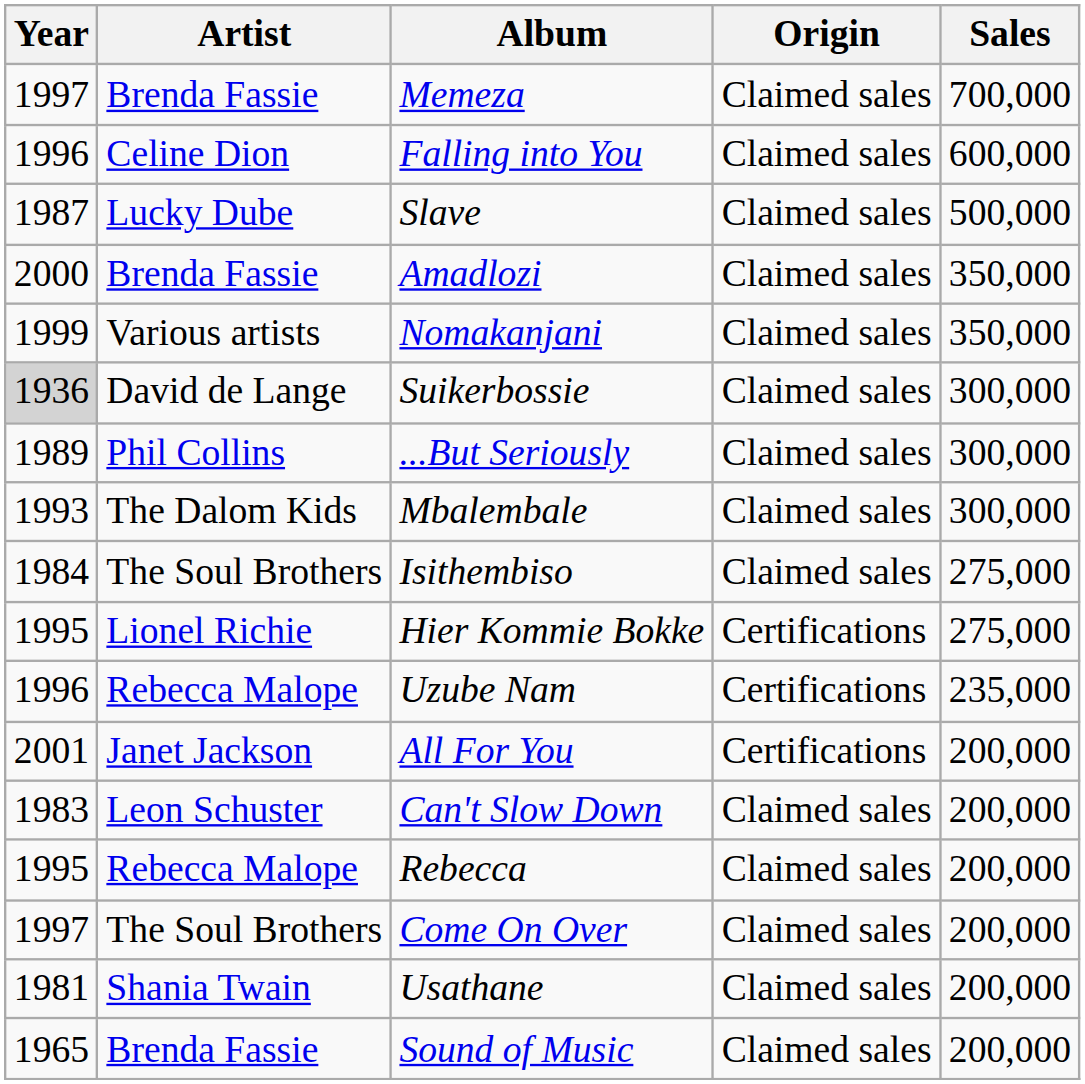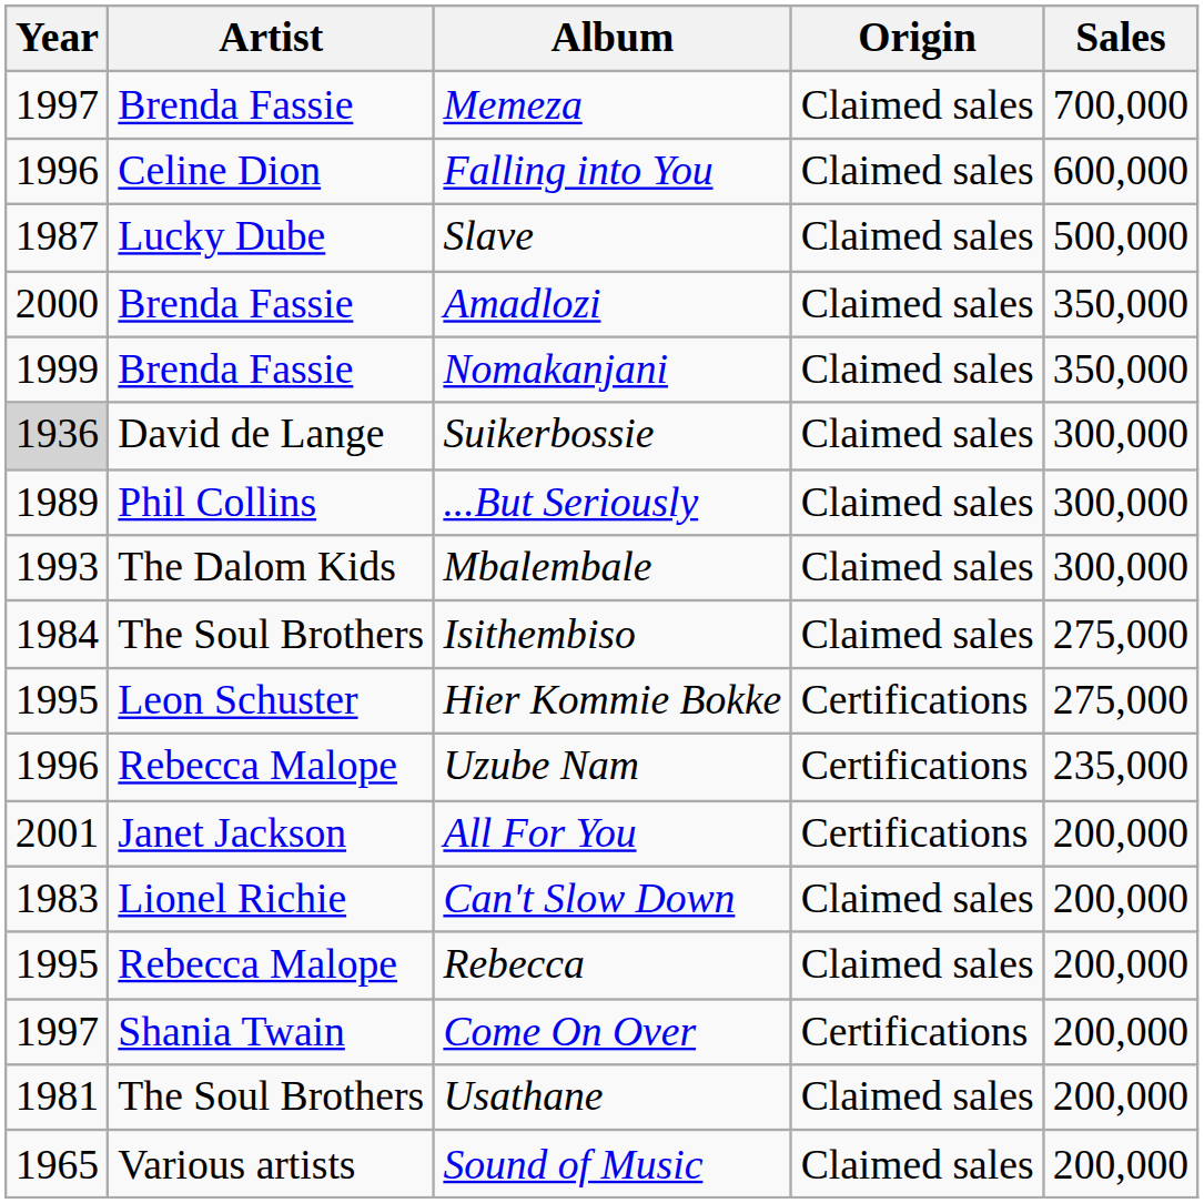Nomakanjani | Artist: Various artists -> Brenda Fassie
Hier Kommie Bokke | Artist: Lionel Richie -> Leon Schuster
Can't Slow Down | Artist: Leon Schuster -> Lionel Richie
Come On Over | Artist: The Soul Brothers -> Shania Twain
Come On Over | Origin: Claimed sales -> Certifications
Usathane | Artist: Shania Twain -> The Soul Brothers
Sound of Music | Artist: Brenda Fassie -> Various artists
